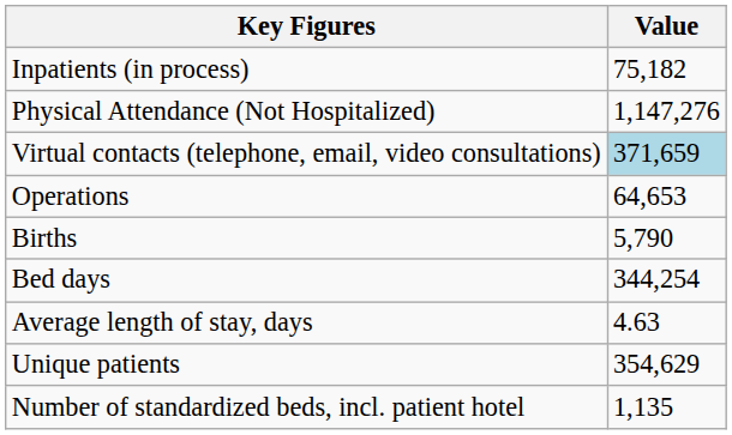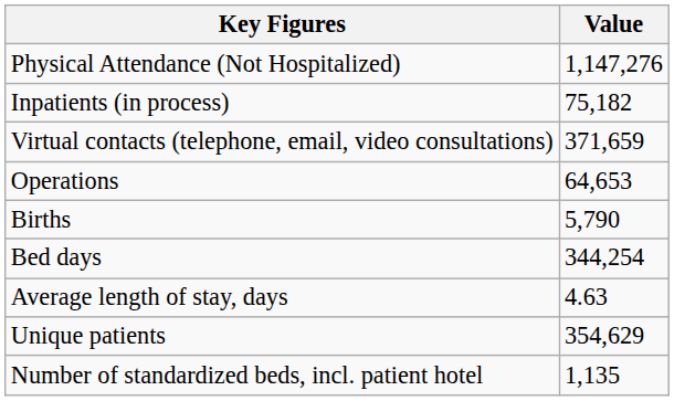rows swapped: Inpatients (in process) <-> Physical Attendance (Not Hospitalized)
Virtual contacts (telephone, email, video consultations) | Value: lightblue background -> no background
